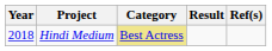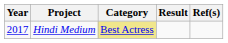Hindi Medium | Year: 2018 -> 2017
